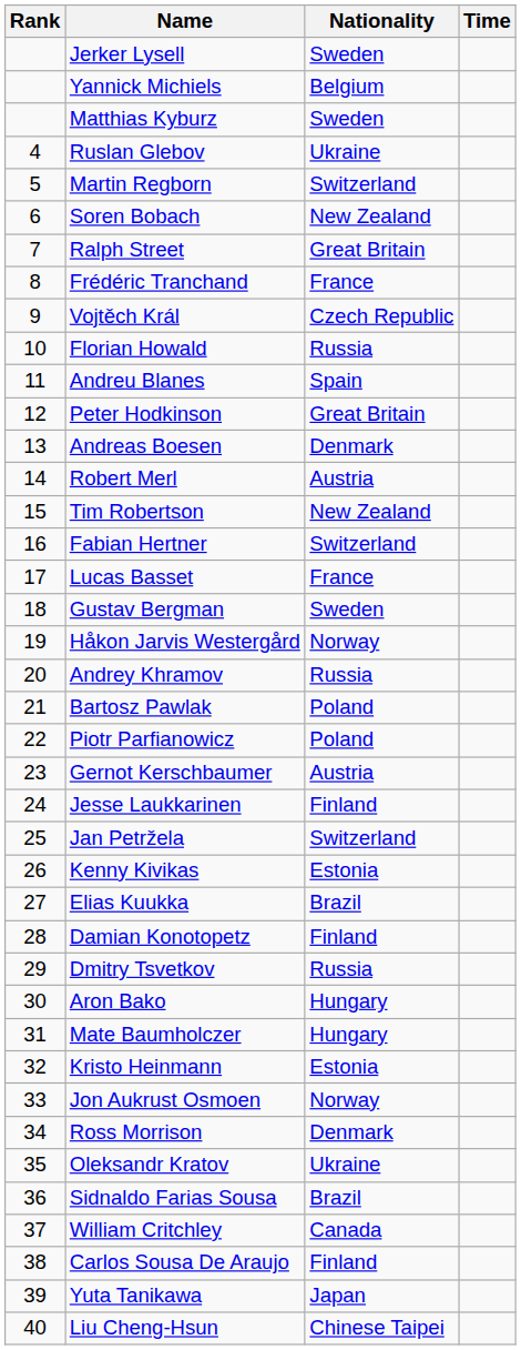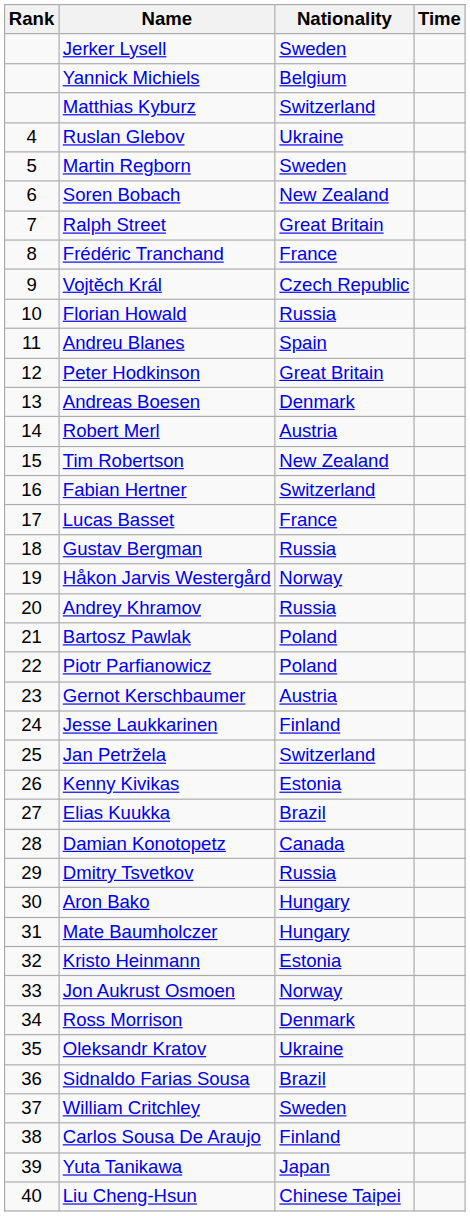Matthias Kyburz | Nationality: Sweden -> Switzerland
Martin Regborn | Nationality: Switzerland -> Sweden
Gustav Bergman | Nationality: Sweden -> Russia
Damian Konotopetz | Nationality: Finland -> Canada
William Critchley | Nationality: Canada -> Sweden
